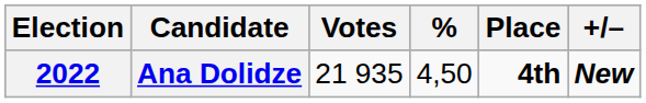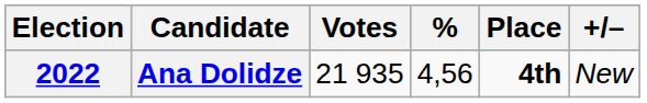Ana Dolidze | %: 4,50 -> 4,56
Ana Dolidze | +/–: bold -> normal
